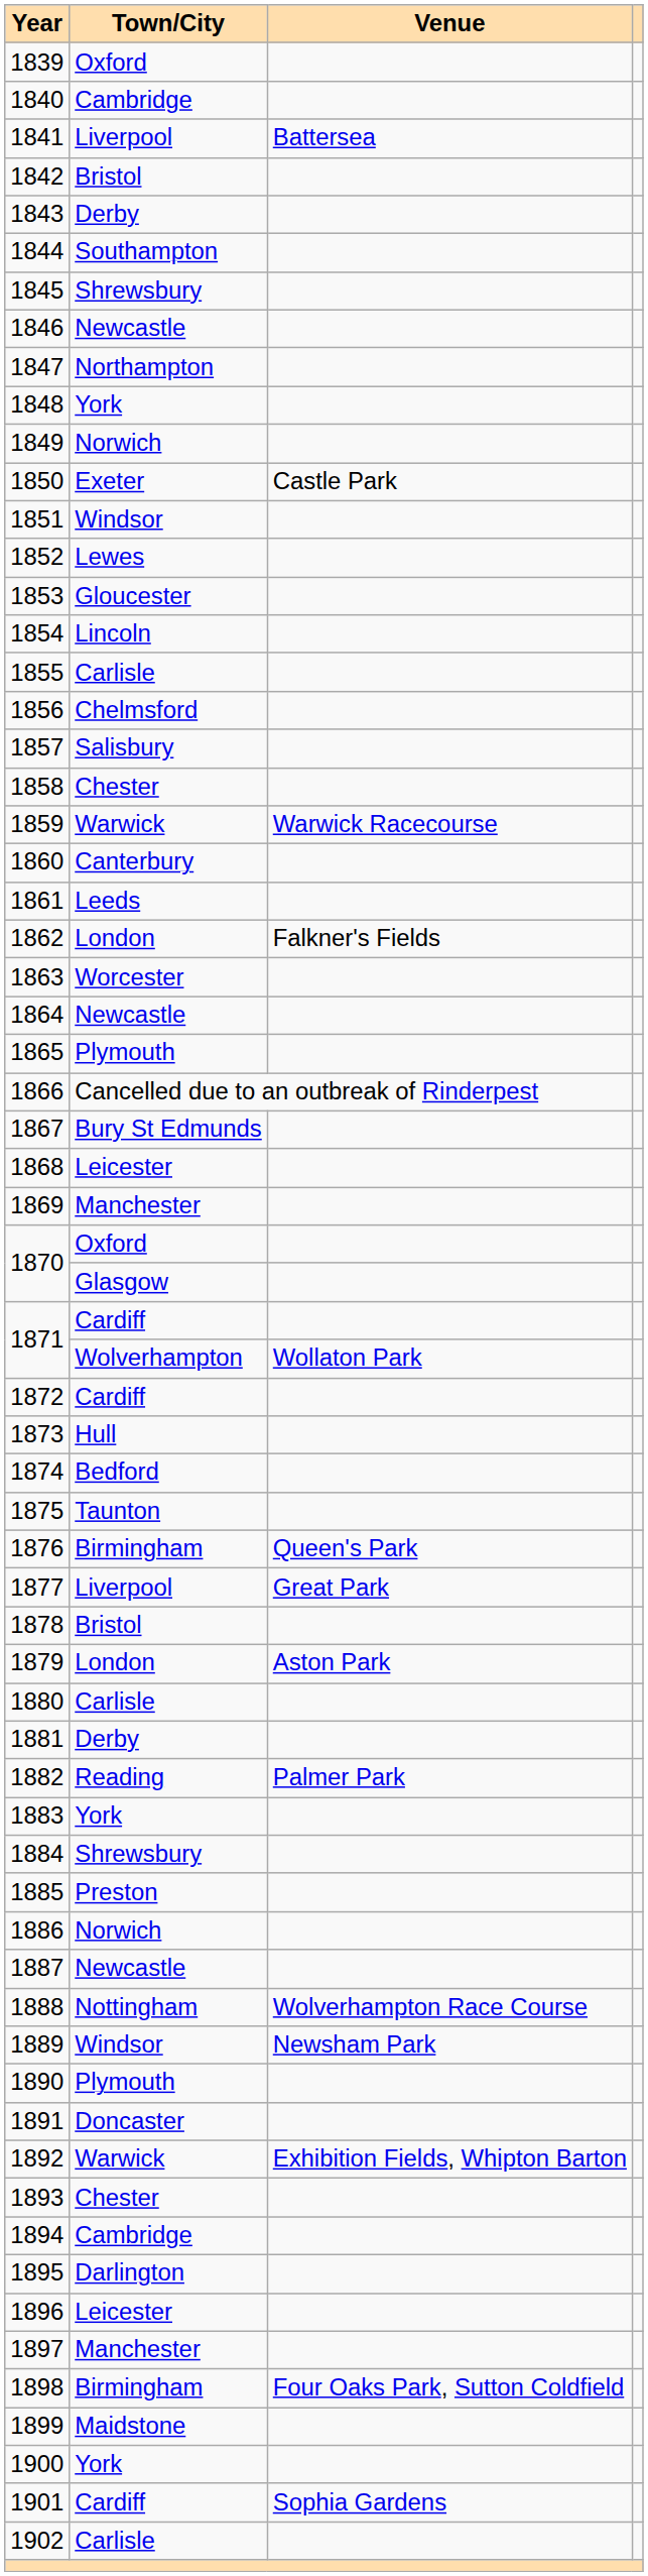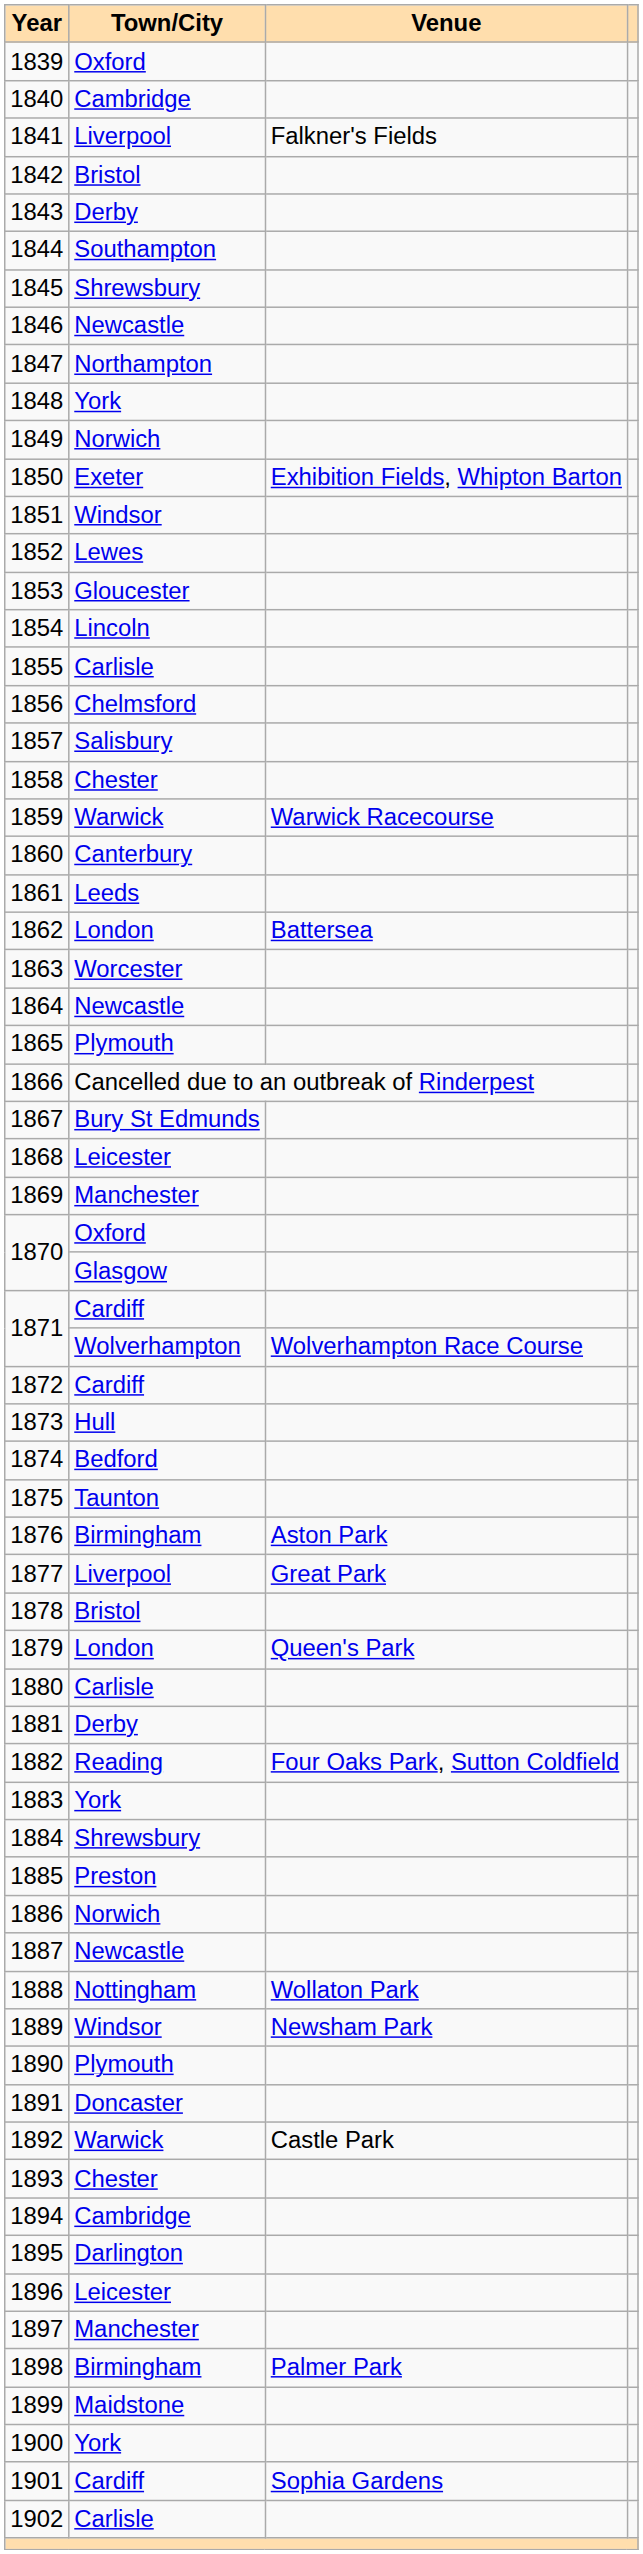1841 | Venue: Battersea -> Falkner's Fields
1850 | Venue: Castle Park -> Exhibition Fields, Whipton Barton
1862 | Venue: Falkner's Fields -> Battersea
1871 / Wolverhampton | Venue: Wollaton Park -> Wolverhampton Race Course
1876 | Venue: Queen's Park -> Aston Park
1879 | Venue: Aston Park -> Queen's Park
1882 | Venue: Palmer Park -> Four Oaks Park, Sutton Coldfield
1888 | Venue: Wolverhampton Race Course -> Wollaton Park
1892 | Venue: Exhibition Fields, Whipton Barton -> Castle Park
1898 | Venue: Four Oaks Park, Sutton Coldfield -> Palmer Park
